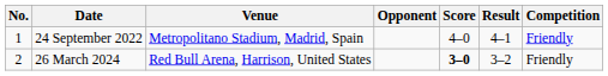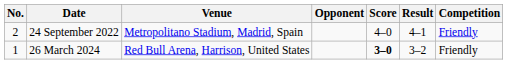24 September 2022 | No.: 1 -> 2
26 March 2024 | No.: 2 -> 1
